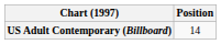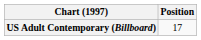US Adult Contemporary (Billboard) | Position: 14 -> 17
